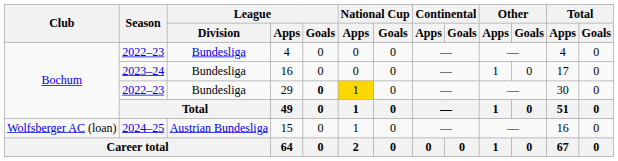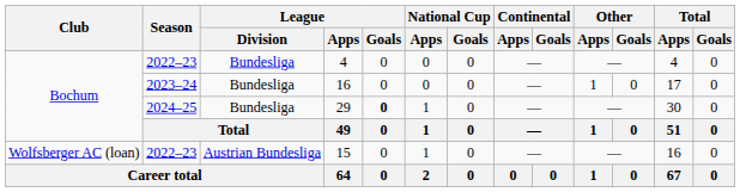29 | Season: 2022–23 -> 2024–25
29 | National Cup / Apps: gold background -> no background
15 | Season: 2024–25 -> 2022–23
